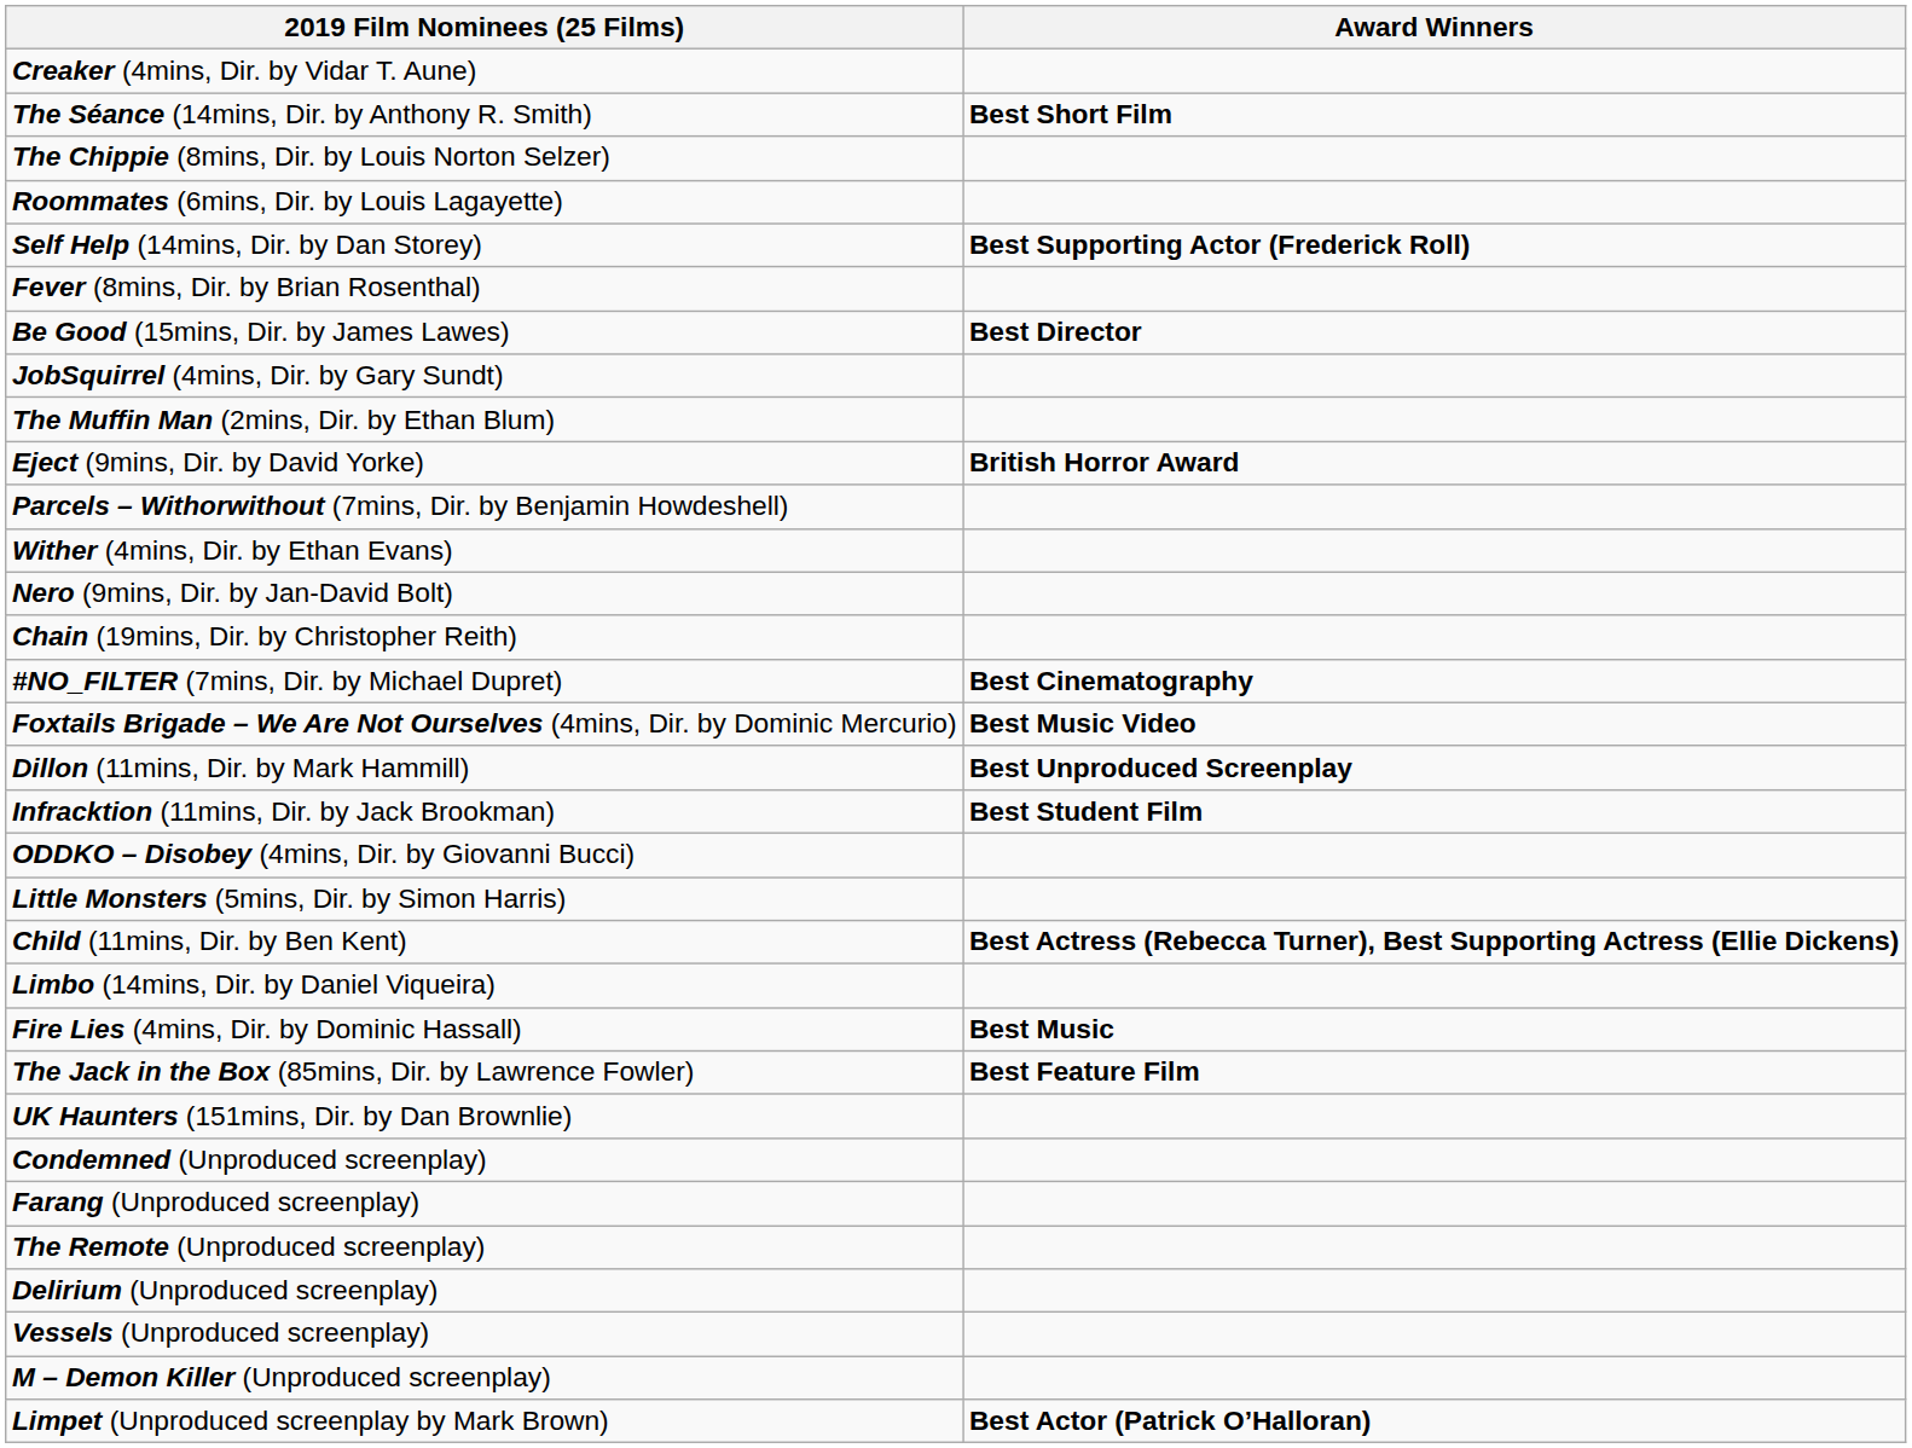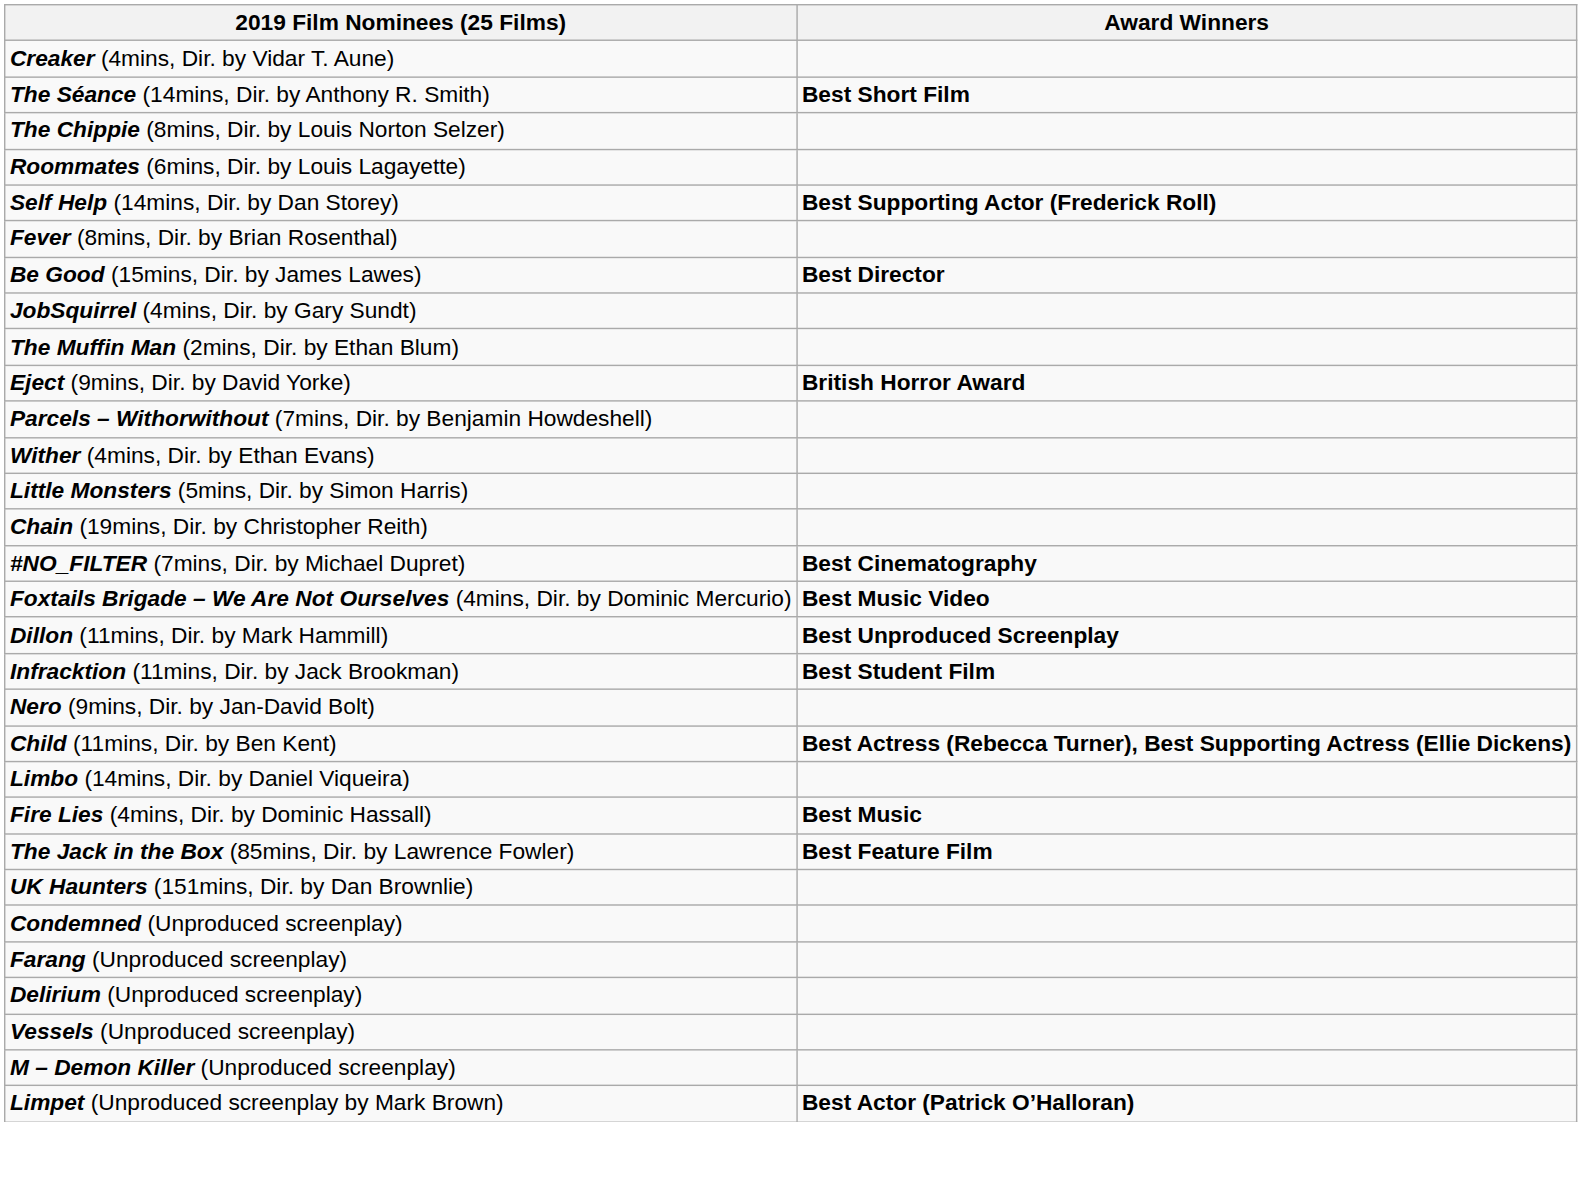rows swapped: Nero (9mins, Dir. by Jan-David Bolt) <-> Little Monsters (5mins, Dir. by Simon Harris)
- row: ODDKO – Disobey (4mins, Dir. by Giovanni Bucci)
- row: The Remote (Unproduced screenplay)
